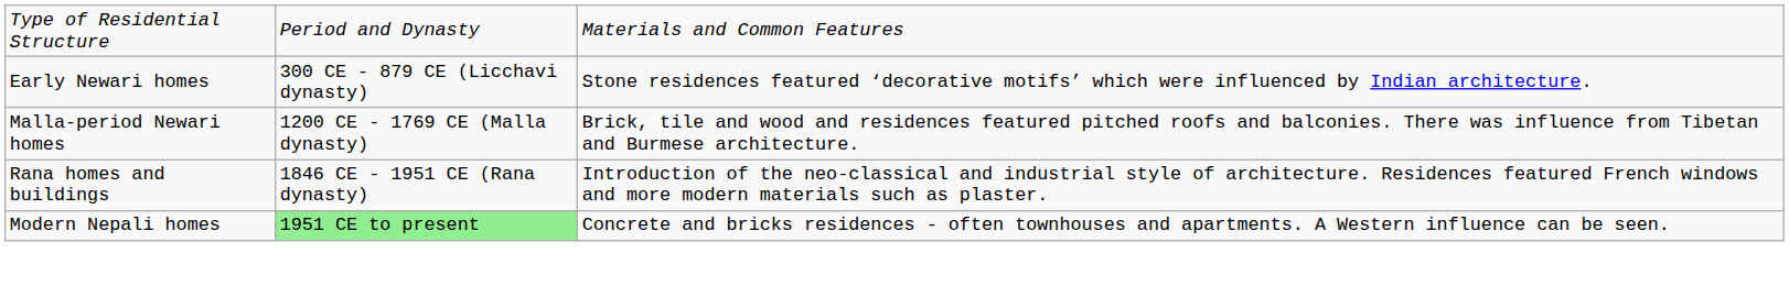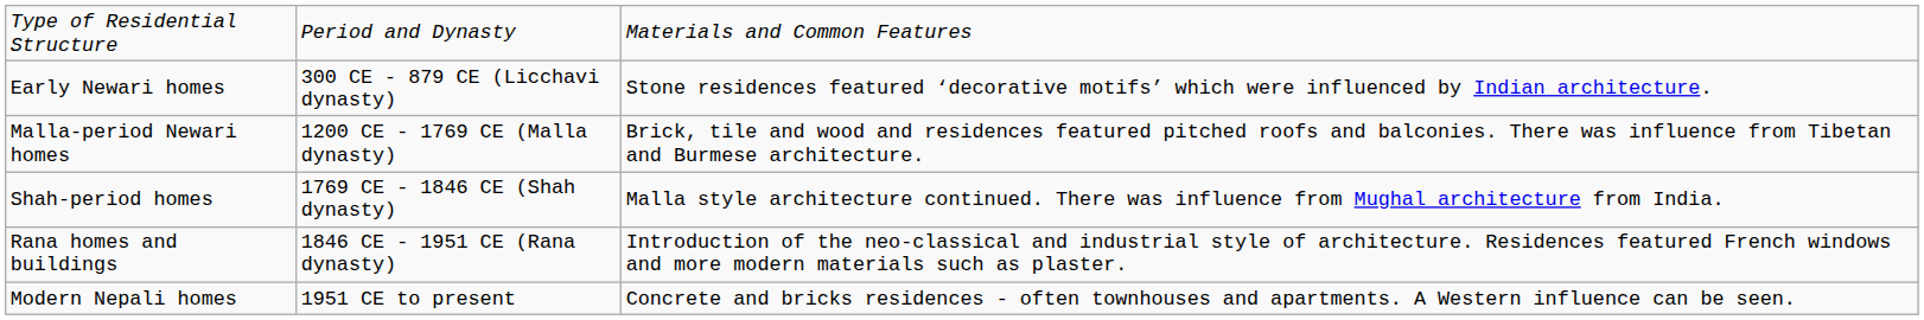+ row: Shah-period homes | 1769 CE - 1846 CE (Shah dynasty) | Malla style architecture continued. There was influence from Mughal architecture from India.
Modern Nepali homes | column 2: lightgreen background -> no background
